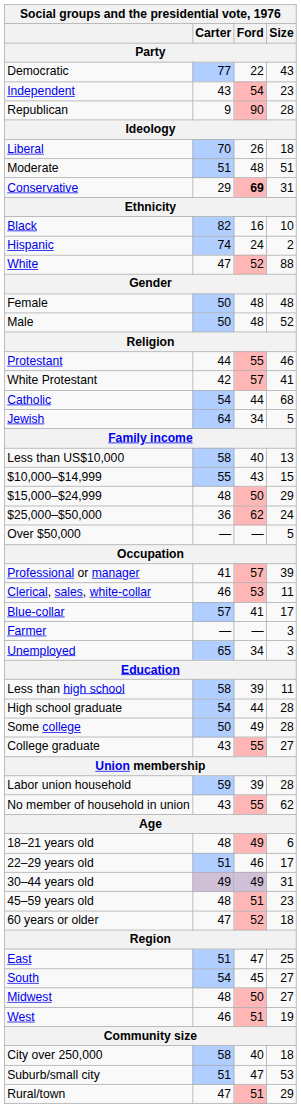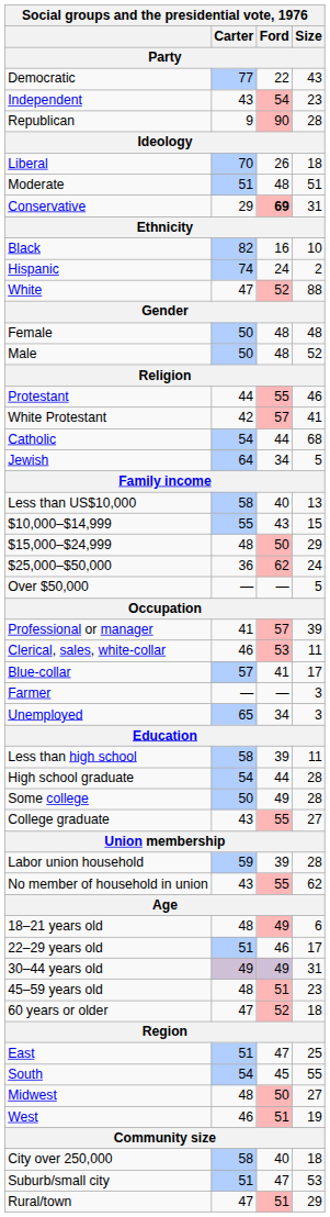South | Size: 27 -> 55
